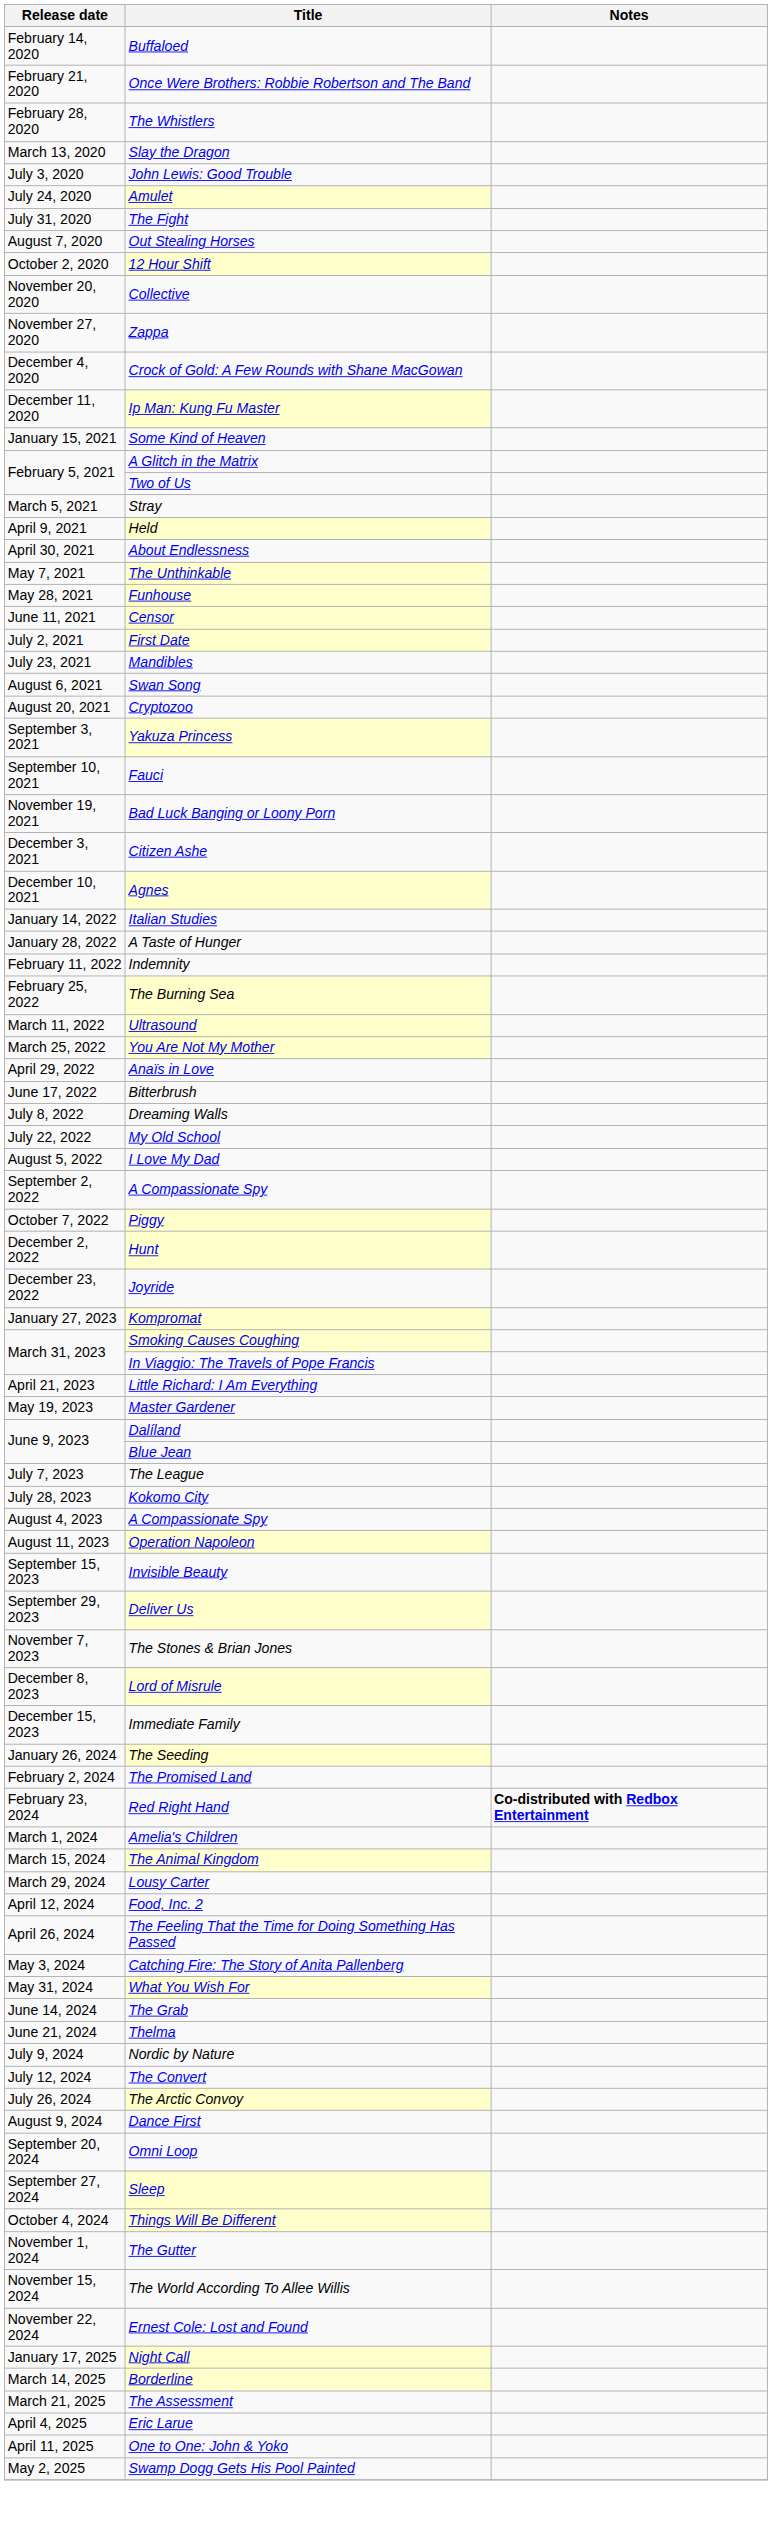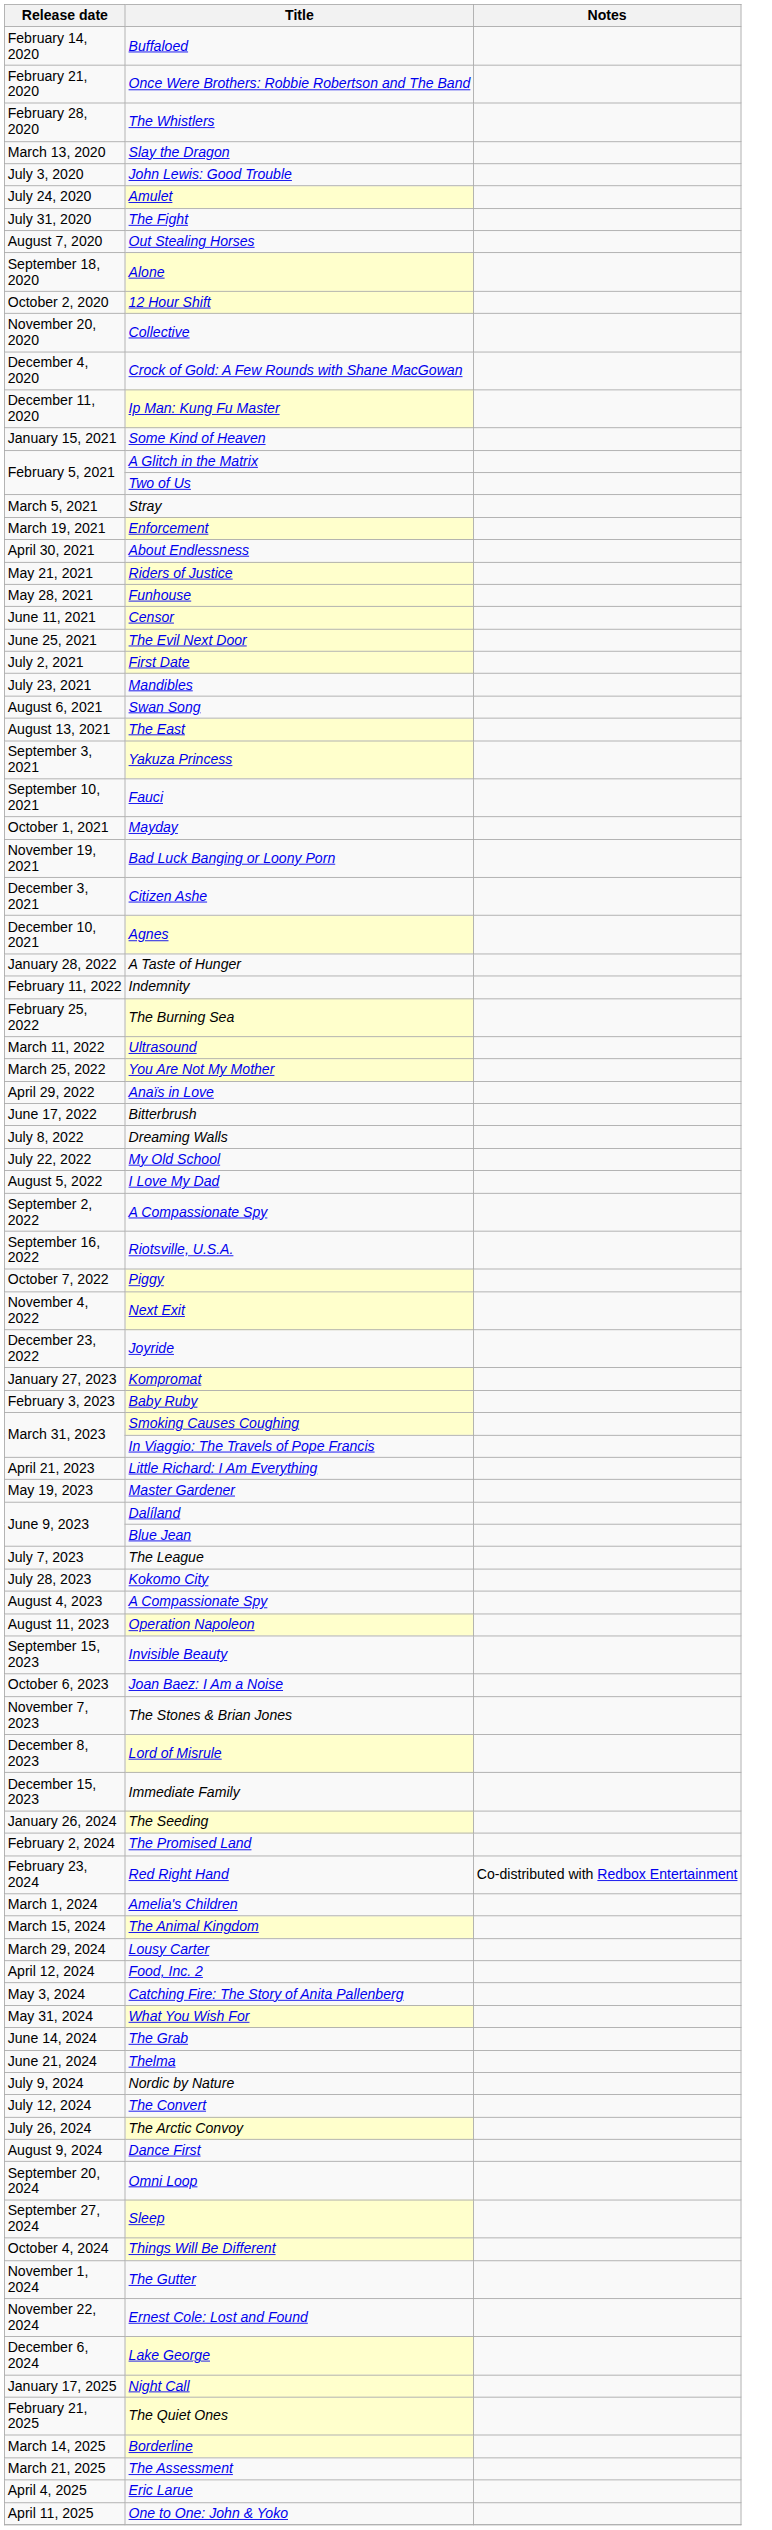+ row: September 18, 2020 | Alone
- row: November 27, 2020 | Zappa
+ row: March 19, 2021 | Enforcement
- row: April 9, 2021 | Held
- row: May 7, 2021 | The Unthinkable
+ row: May 21, 2021 | Riders of Justice
+ row: June 25, 2021 | The Evil Next Door
+ row: August 13, 2021 | The East
- row: August 20, 2021 | Cryptozoo
+ row: October 1, 2021 | Mayday
- row: January 14, 2022 | Italian Studies
+ row: September 16, 2022 | Riotsville, U.S.A.
+ row: November 4, 2022 | Next Exit
- row: December 2, 2022 | Hunt
+ row: February 3, 2023 | Baby Ruby
- row: September 29, 2023 | Deliver Us
+ row: October 6, 2023 | Joan Baez: I Am a Noise
Red Right Hand | Notes: bold -> normal
- row: April 26, 2024 | The Feeling That the Time for Doing Something Has Passed
- row: November 15, 2024 | The World According To Allee Willis
+ row: December 6, 2024 | Lake George
+ row: February 21, 2025 | The Quiet Ones
- row: May 2, 2025 | Swamp Dogg Gets His Pool Painted
